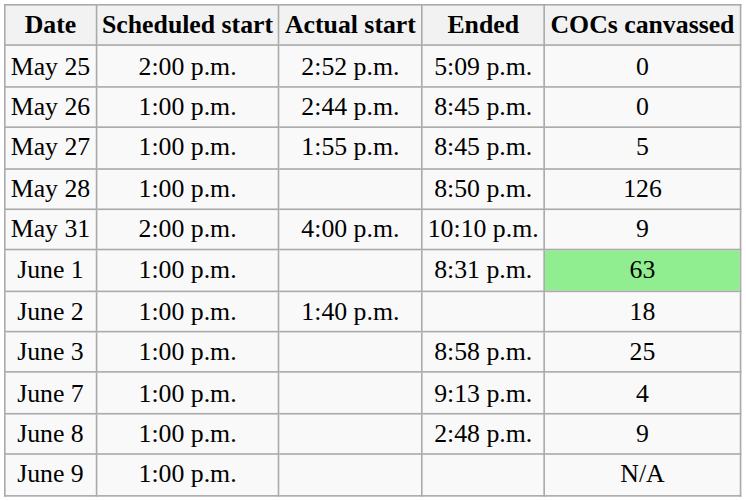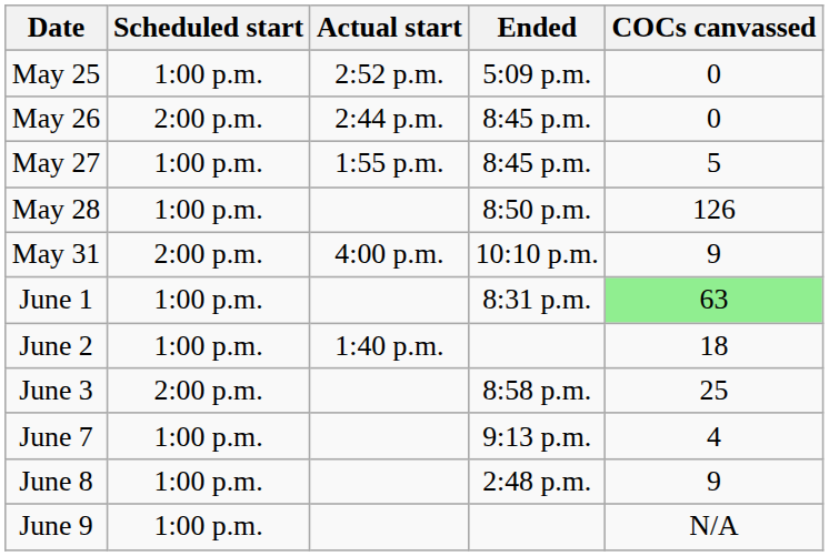May 25 | Scheduled start: 2:00 p.m. -> 1:00 p.m.
May 26 | Scheduled start: 1:00 p.m. -> 2:00 p.m.
June 3 | Scheduled start: 1:00 p.m. -> 2:00 p.m.
